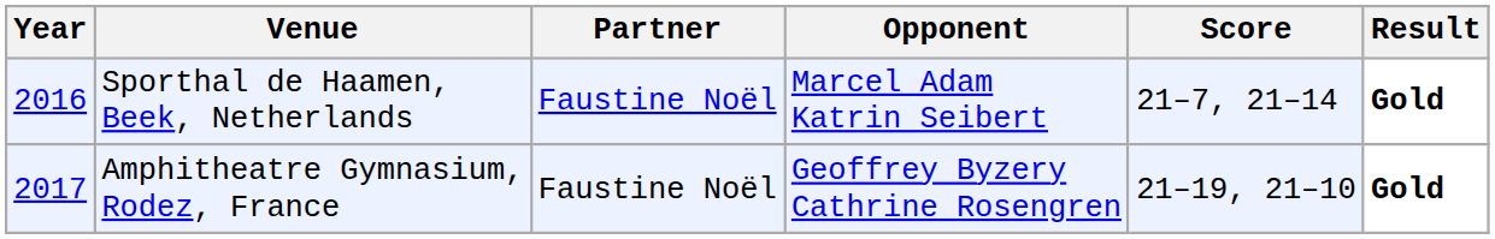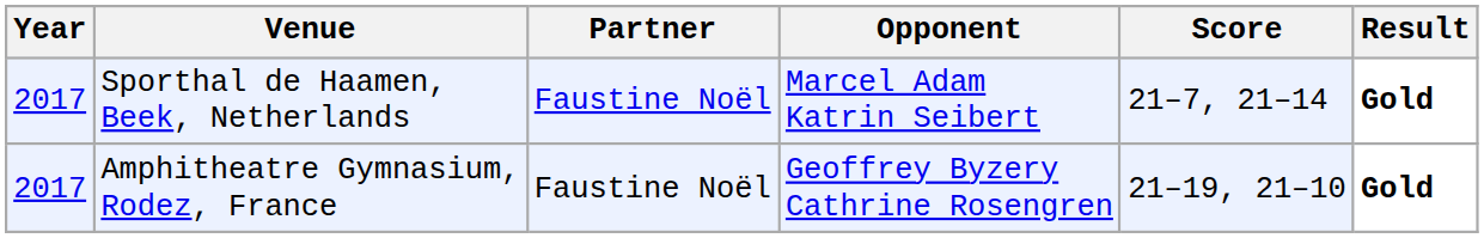Sporthal de Haamen, Beek, Netherlands | Year: 2016 -> 2017
